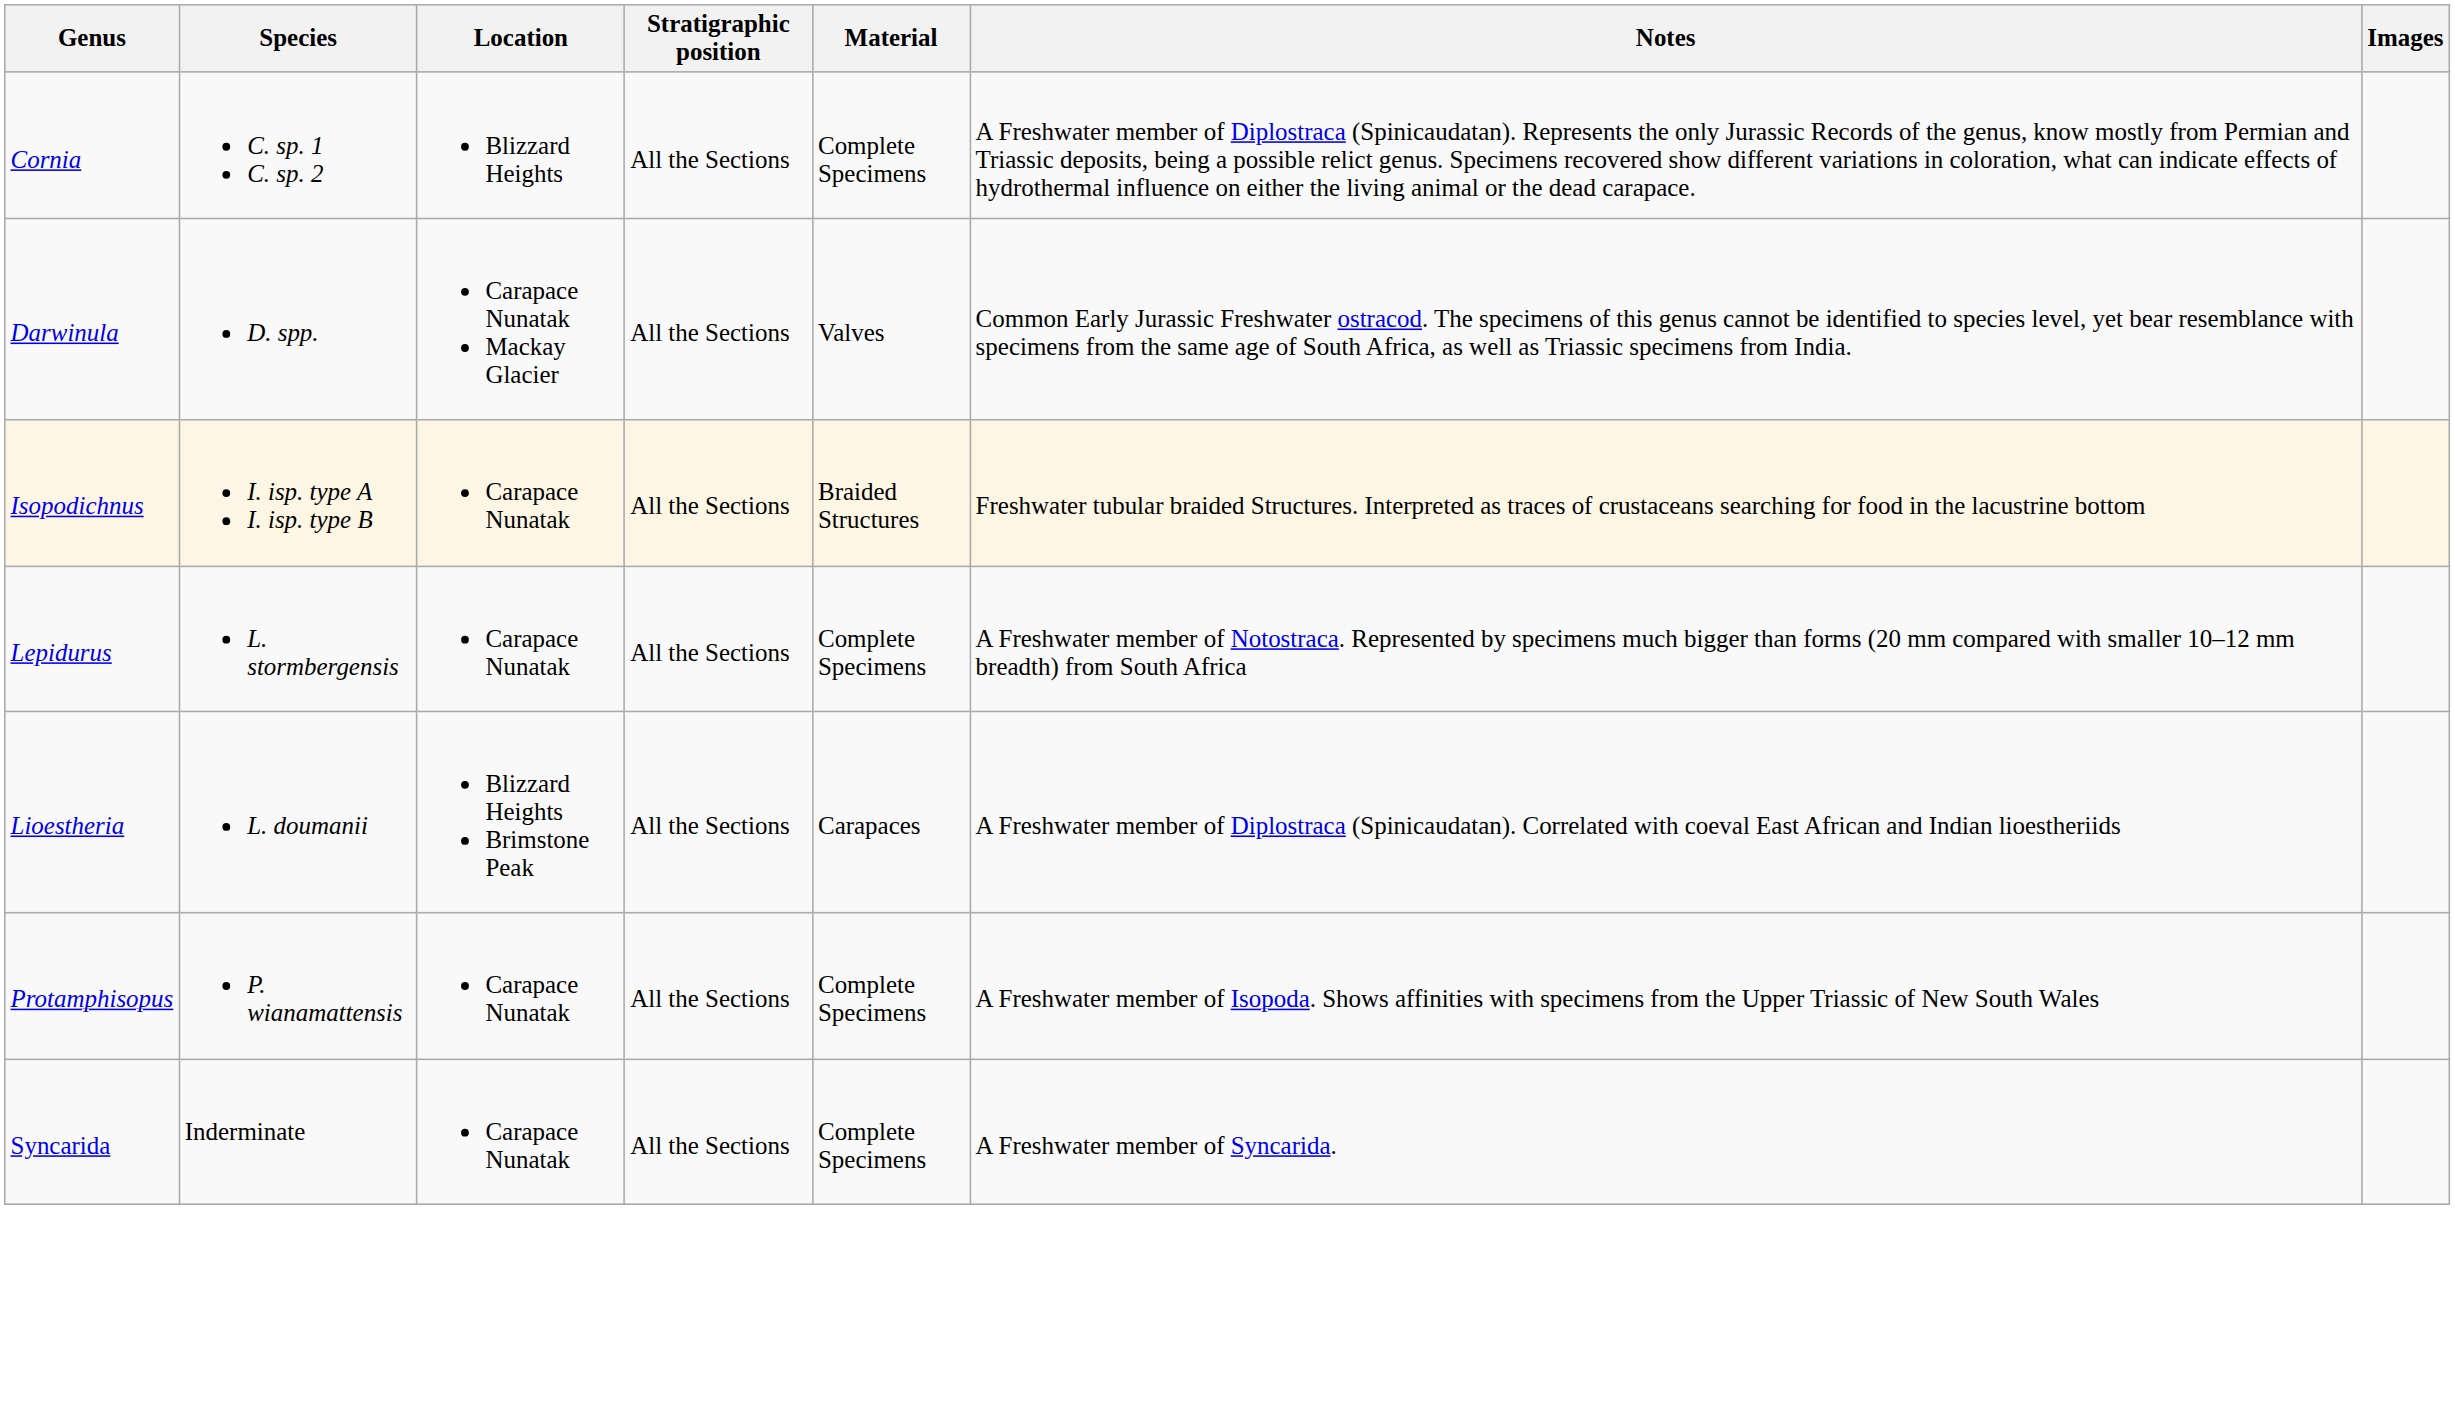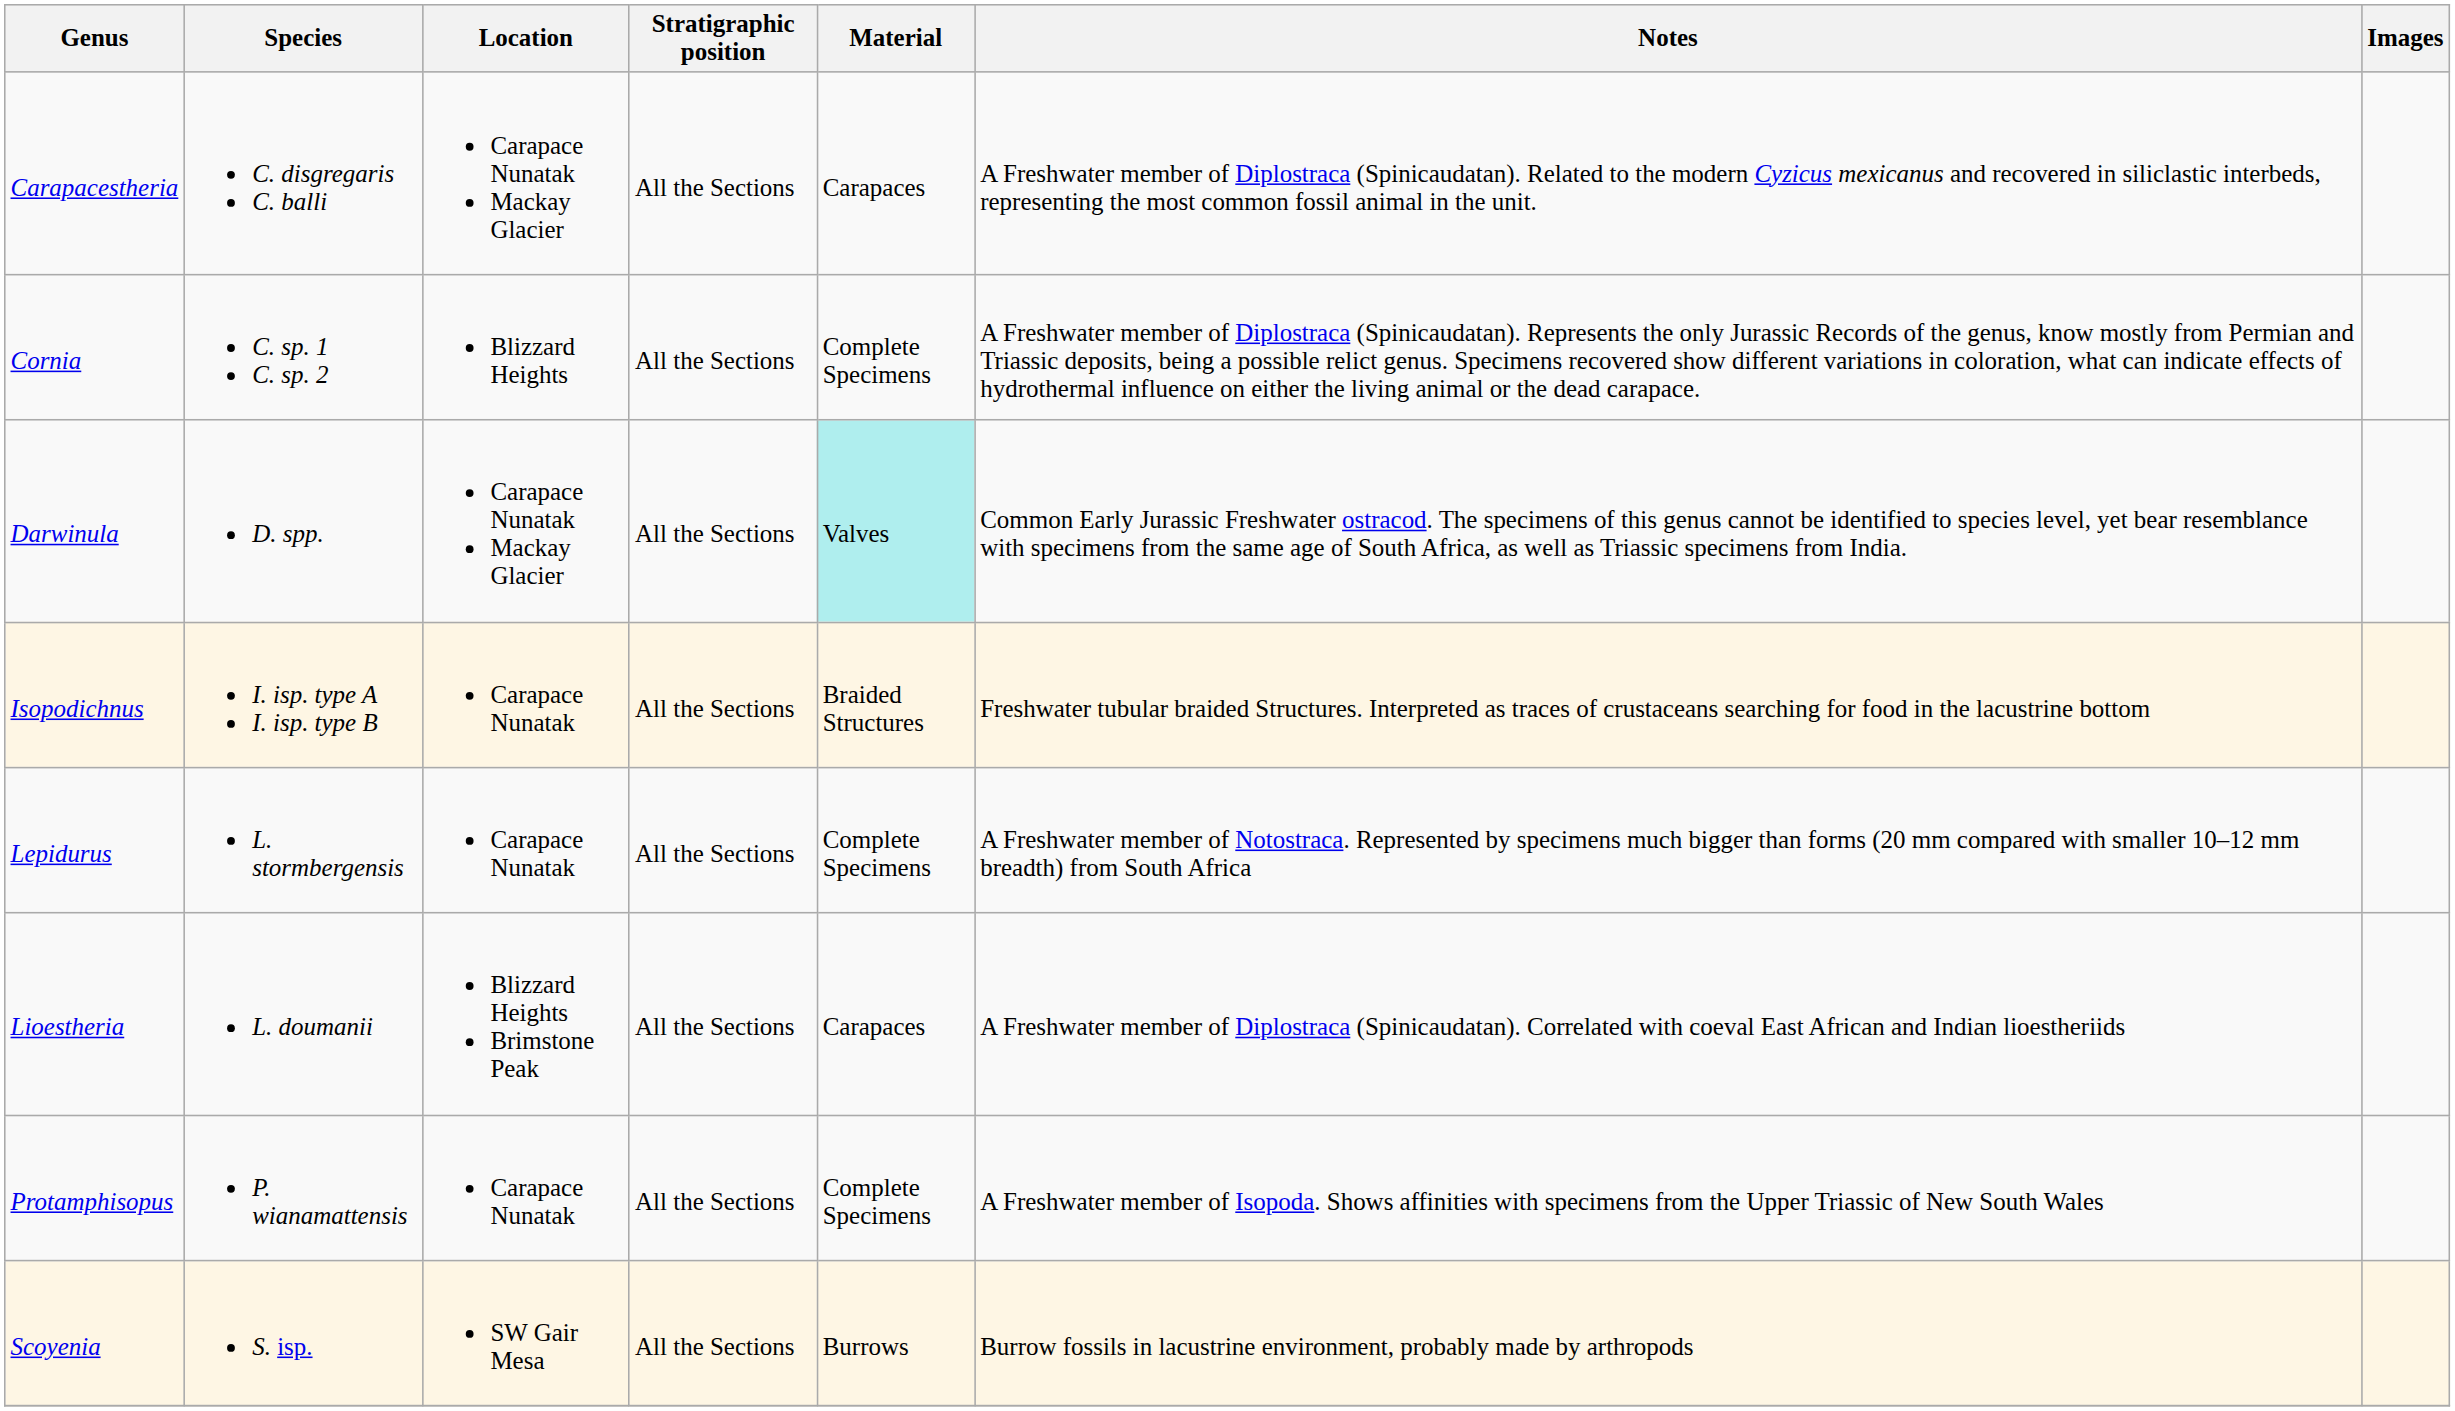+ row: Carapacestheria | C. disgregaris C. balli | Carapace Nunatak Mackay Glacier | All the Sections | Carapaces | A Freshwater member of Diplostraca (Spinicaudatan). Related to the modern Cyzicus mexicanus and recovered in siliclastic interbeds, representing the most common fossil animal in the unit.
Darwinula | Material: no background -> paleturquoise background
+ row: Scoyenia | S. isp. | SW Gair Mesa | All the Sections | Burrows | Burrow fossils in lacustrine environment, probably made by arthropods
- row: Syncarida | Inderminate | Carapace Nunatak | All the Sections | Complete Specimens | A Freshwater member of Syncarida.
